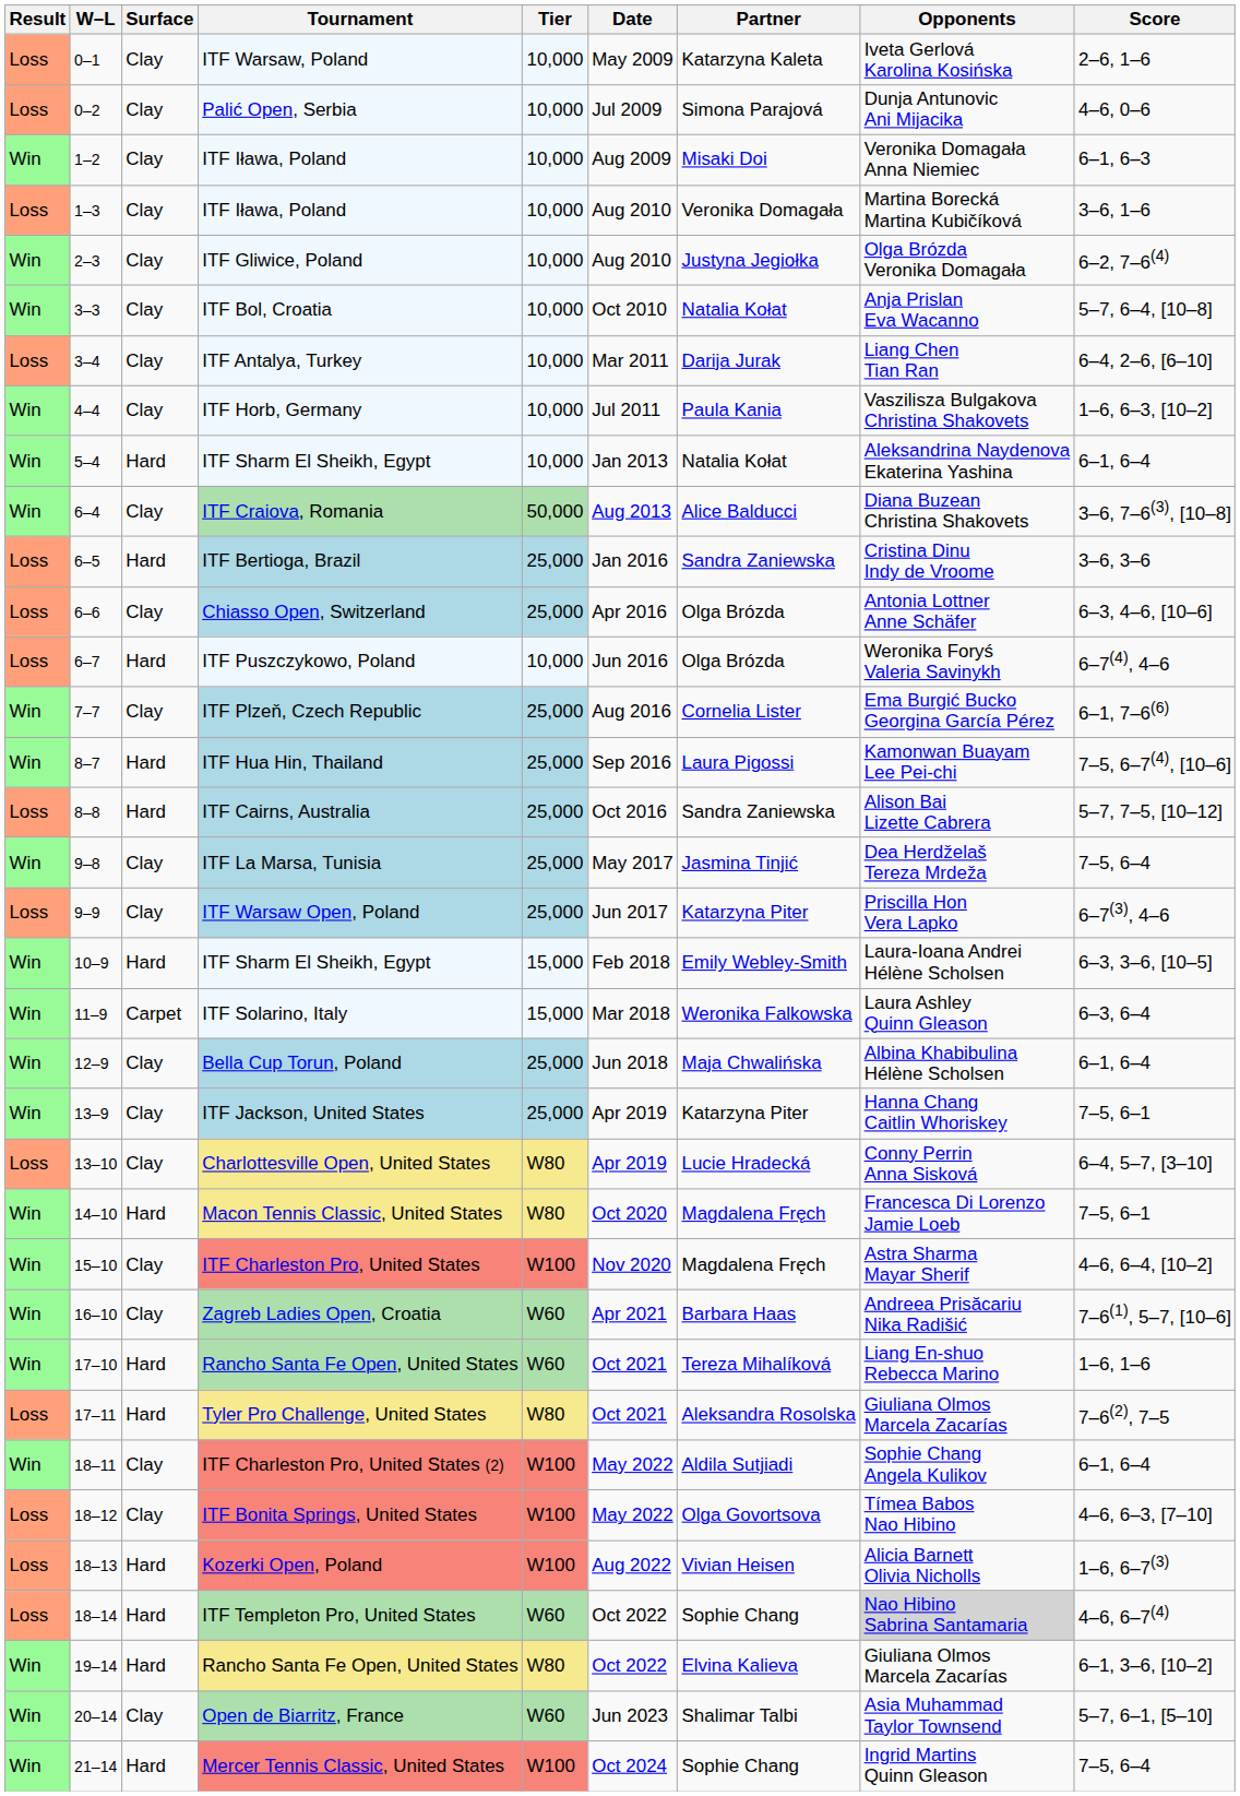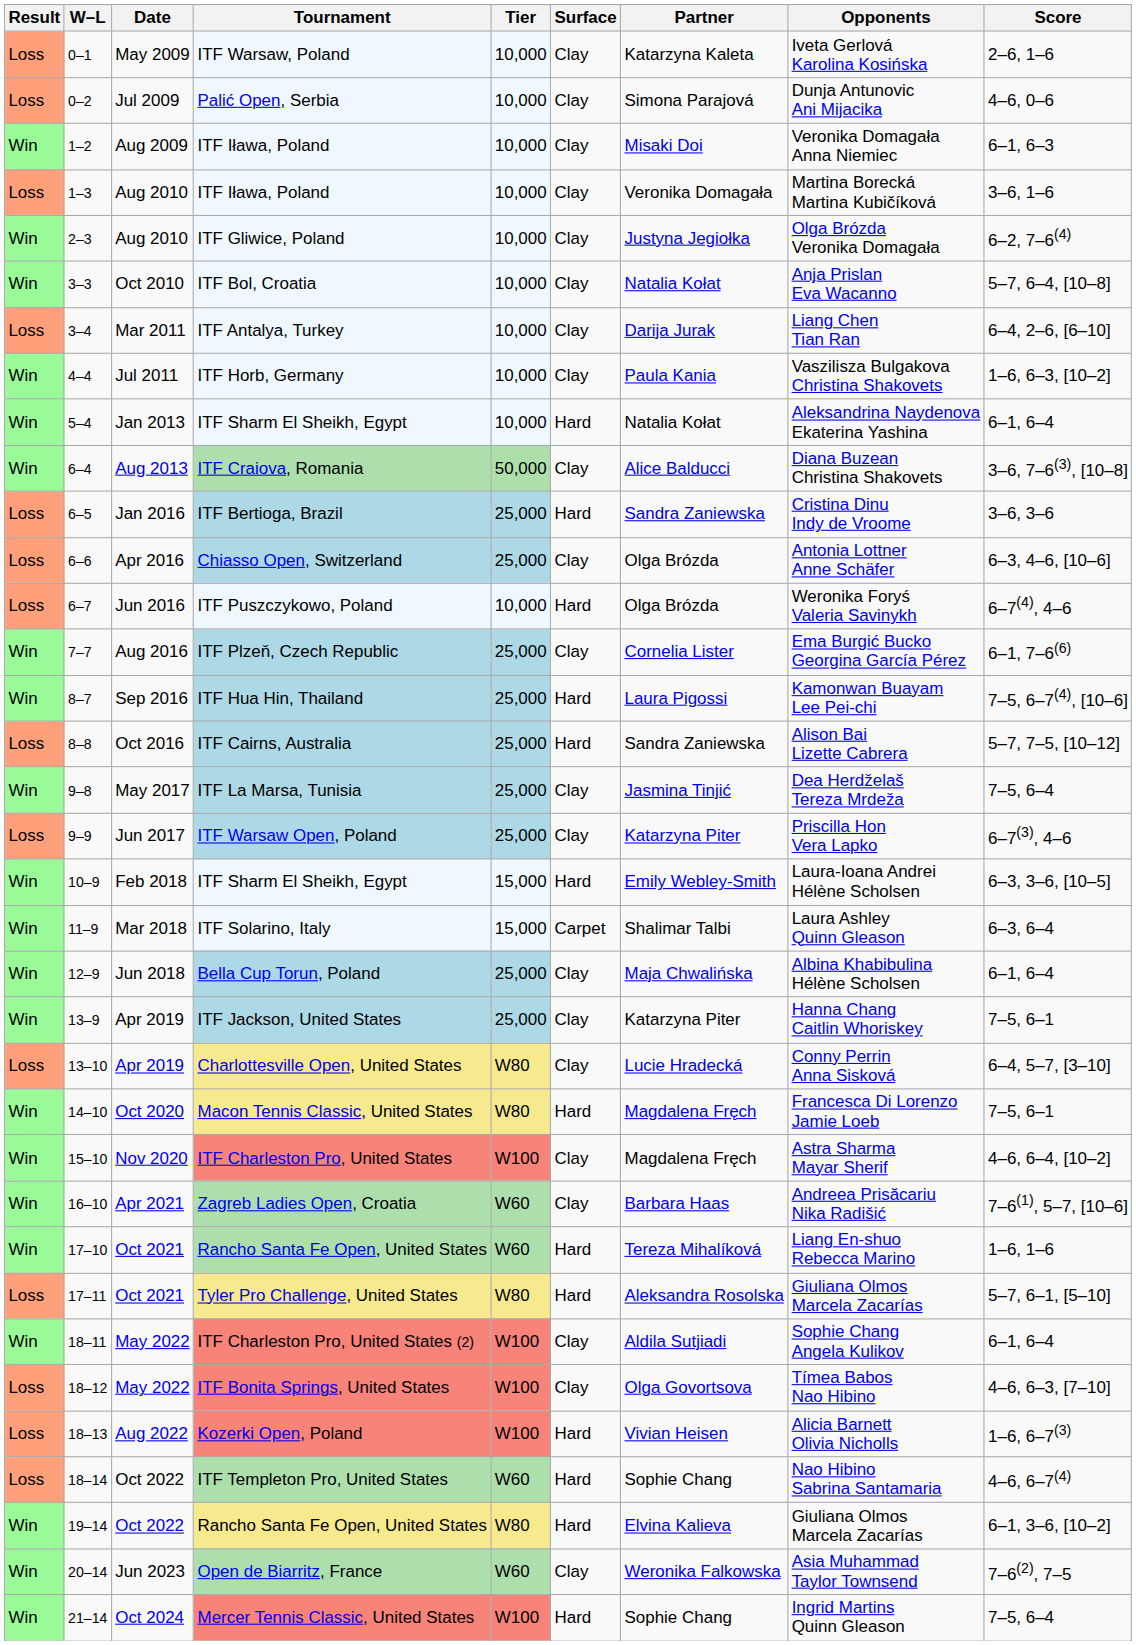columns swapped: Date <-> Surface
ITF Solarino, Italy | Partner: Weronika Falkowska -> Shalimar Talbi
Tyler Pro Challenge, United States | Score: 7–6(2), 7–5 -> 5–7, 6–1, [5–10]
ITF Templeton Pro, United States | Opponents: lightgrey background -> no background
Open de Biarritz, France | Partner: Shalimar Talbi -> Weronika Falkowska
Open de Biarritz, France | Score: 5–7, 6–1, [5–10] -> 7–6(2), 7–5
